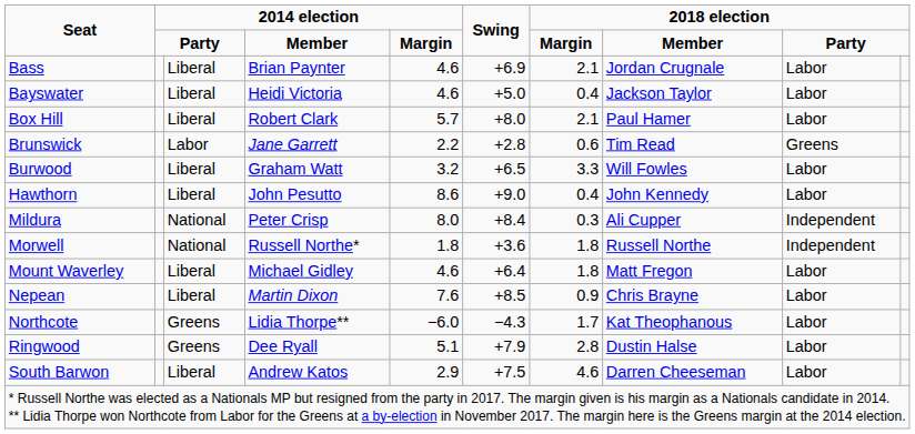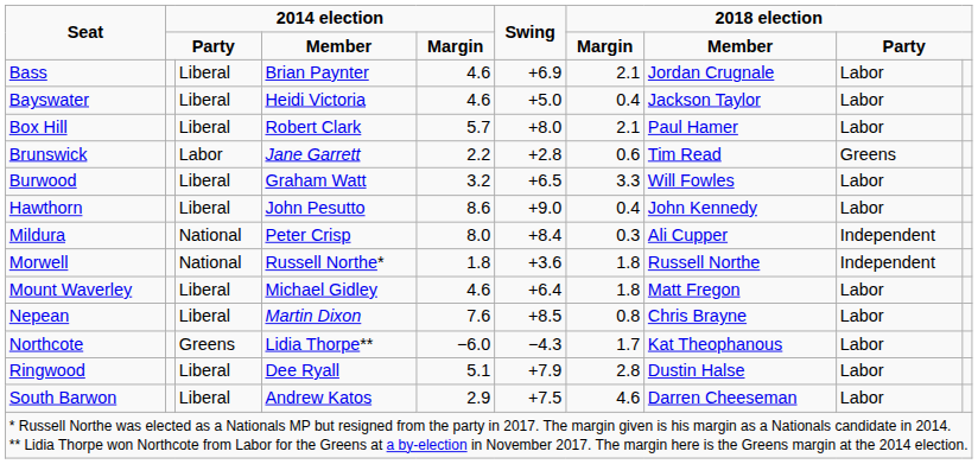Nepean | column 7: 0.9 -> 0.8
Ringwood | column 3: Greens -> Liberal
